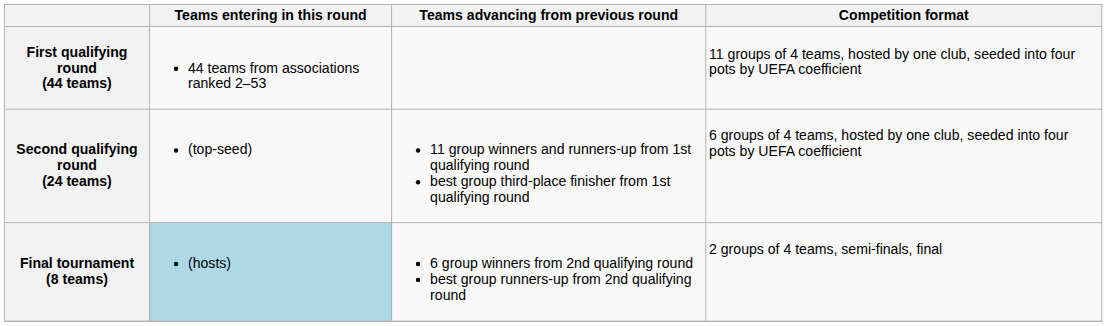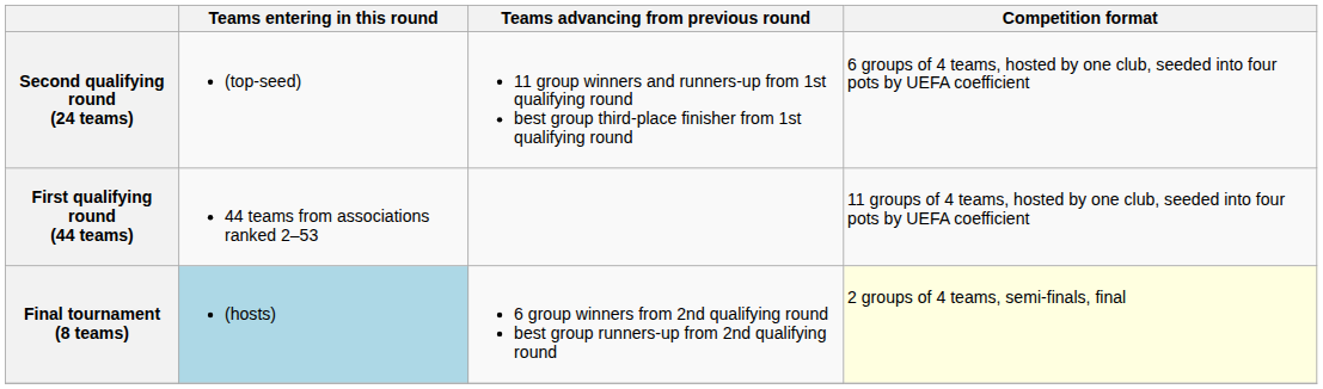rows swapped: First qualifying round (44 teams) <-> Second qualifying round (24 teams)
Final tournament (8 teams) | Competition format: no background -> lightyellow background
